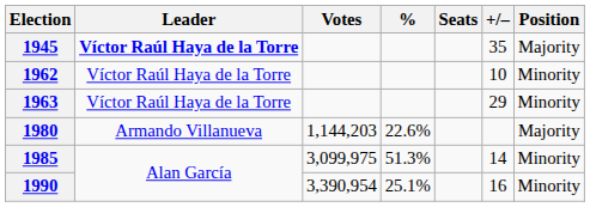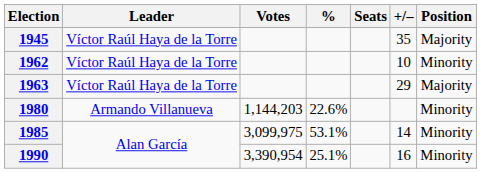1945 | Leader: bold -> normal
1963 | Position: Minority -> Majority
1980 | Position: Majority -> Minority
1985 | %: 51.3% -> 53.1%
